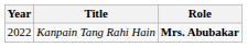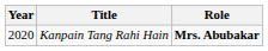Kanpain Tang Rahi Hain | Year: 2022 -> 2020
